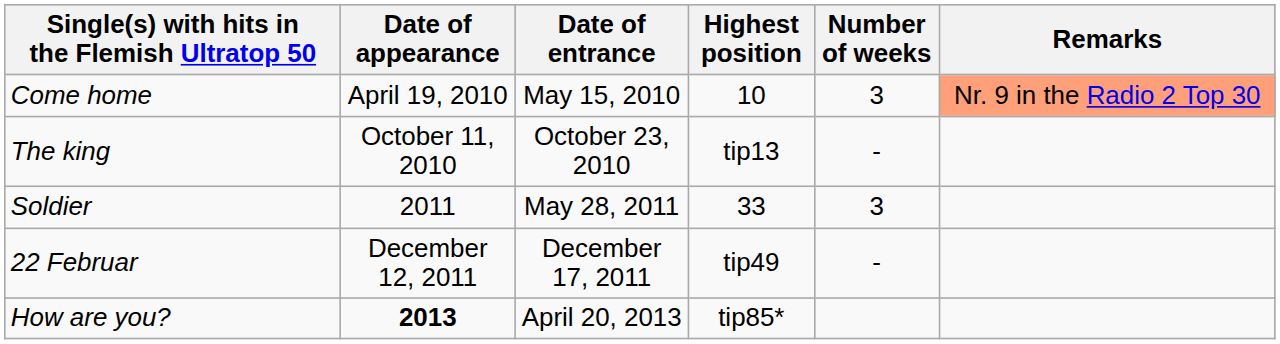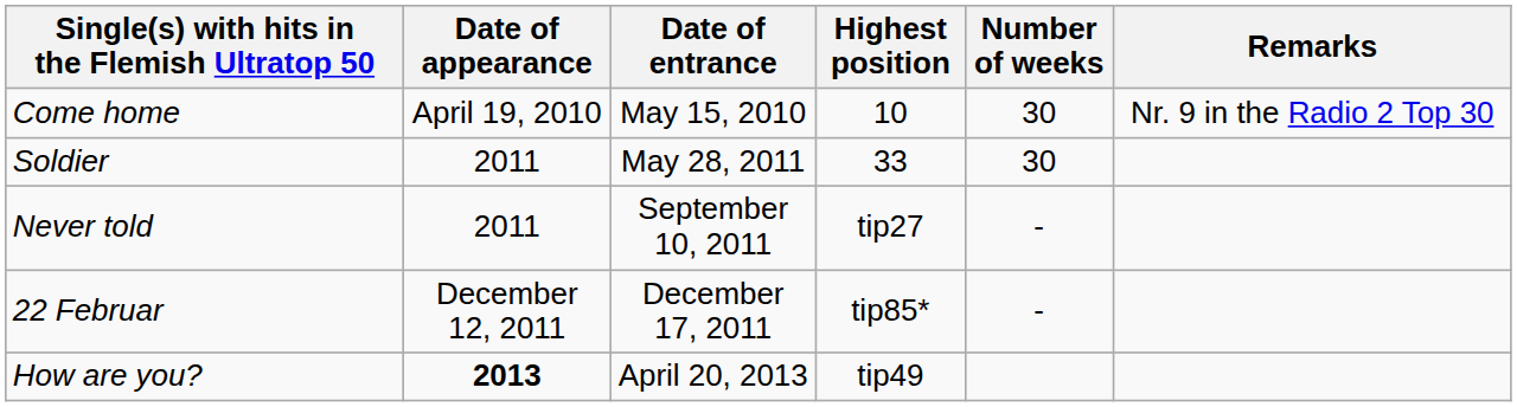Come home | Number of weeks: 3 -> 30
Come home | Remarks: lightsalmon background -> no background
- row: The king | October 11, 2010 | October 23, 2010 | tip13 | -
Soldier | Number of weeks: 3 -> 30
+ row: Never told | 2011 | September 10, 2011 | tip27 | -
22 Februar | Highest position: tip49 -> tip85*
How are you? | Highest position: tip85* -> tip49
